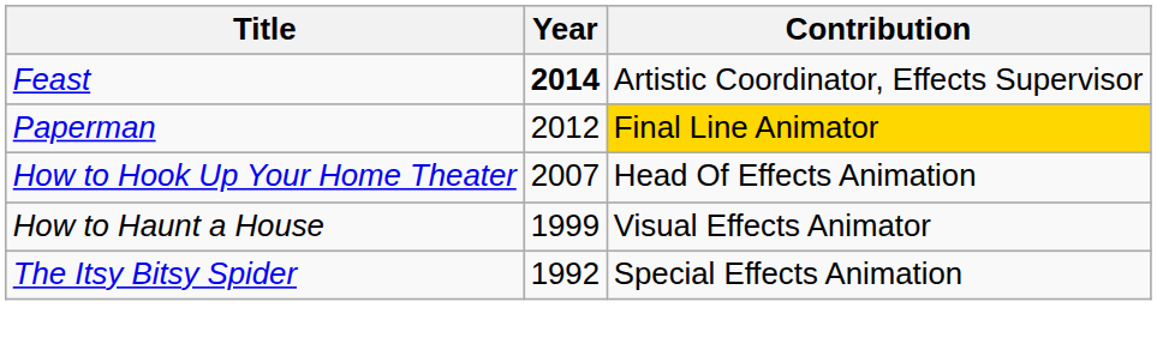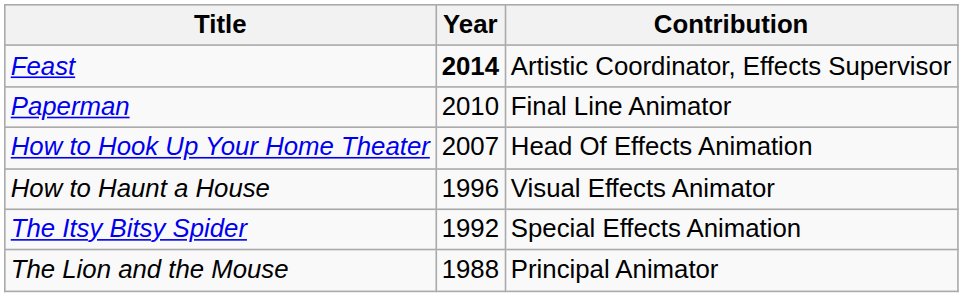Paperman | Year: 2012 -> 2010
Paperman | Contribution: gold background -> no background
How to Haunt a House | Year: 1999 -> 1996
+ row: The Lion and the Mouse | 1988 | Principal Animator
